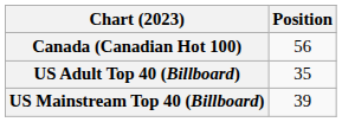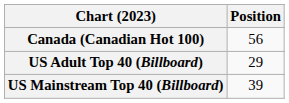US Adult Top 40 (Billboard) | Position: 35 -> 29
